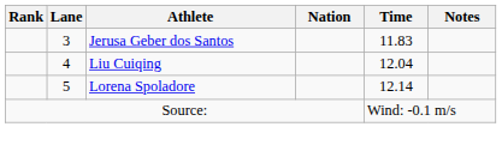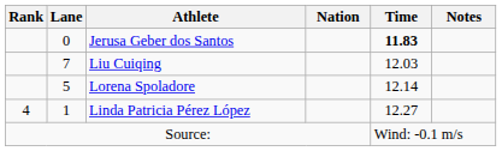Jerusa Geber dos Santos | Lane: 3 -> 0
Jerusa Geber dos Santos | Time: normal -> bold
Liu Cuiqing | Lane: 4 -> 7
Liu Cuiqing | Time: 12.04 -> 12.03
+ row: 4 | 1 | Linda Patricia Pérez López | 12.27
